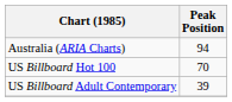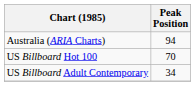US Billboard Adult Contemporary | Peak Position: 39 -> 34
